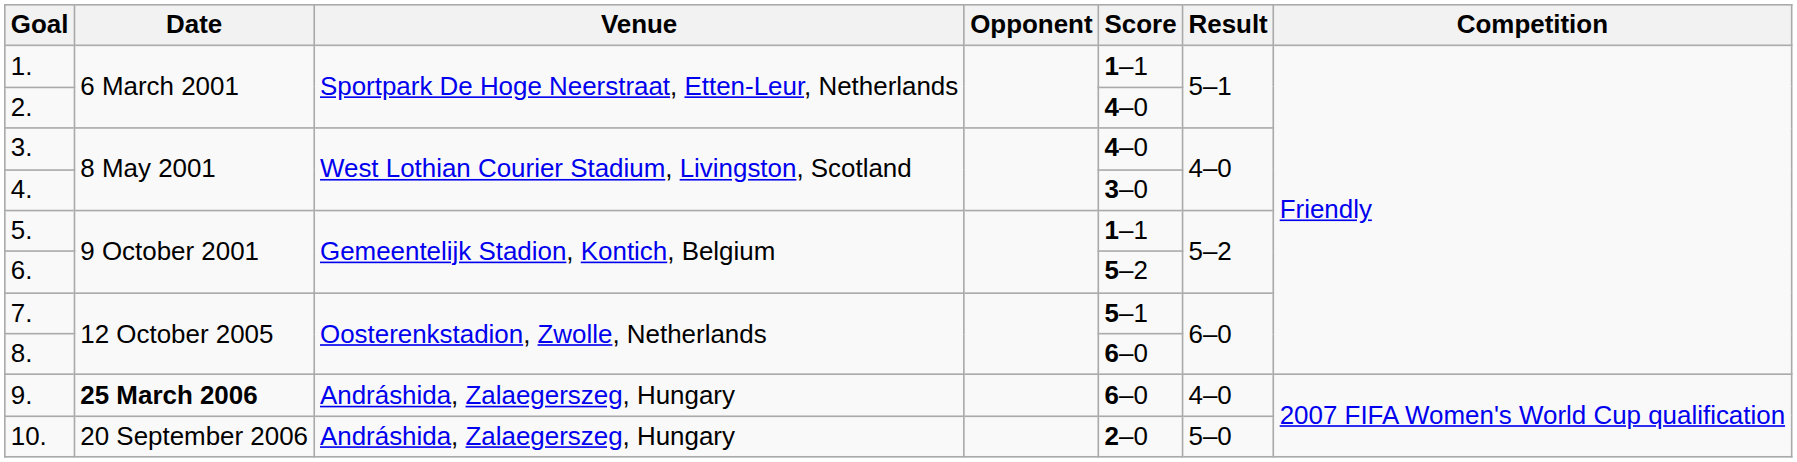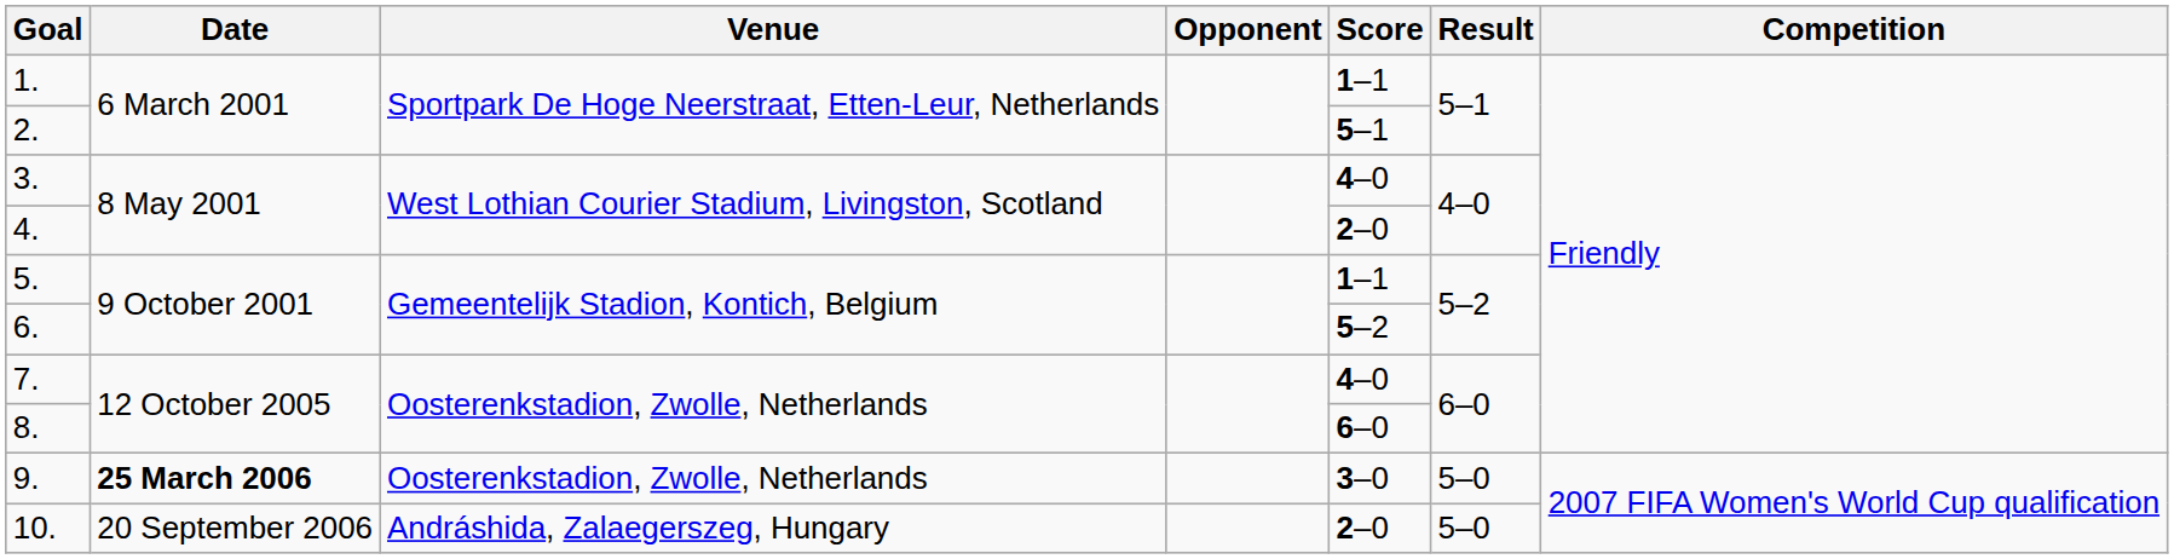2. | Score: 4–0 -> 5–1
4. | Score: 3–0 -> 2–0
7. | Score: 5–1 -> 4–0
9. | Venue: Andráshida, Zalaegerszeg, Hungary -> Oosterenkstadion, Zwolle, Netherlands
9. | Score: 6–0 -> 3–0
9. | Result: 4–0 -> 5–0
